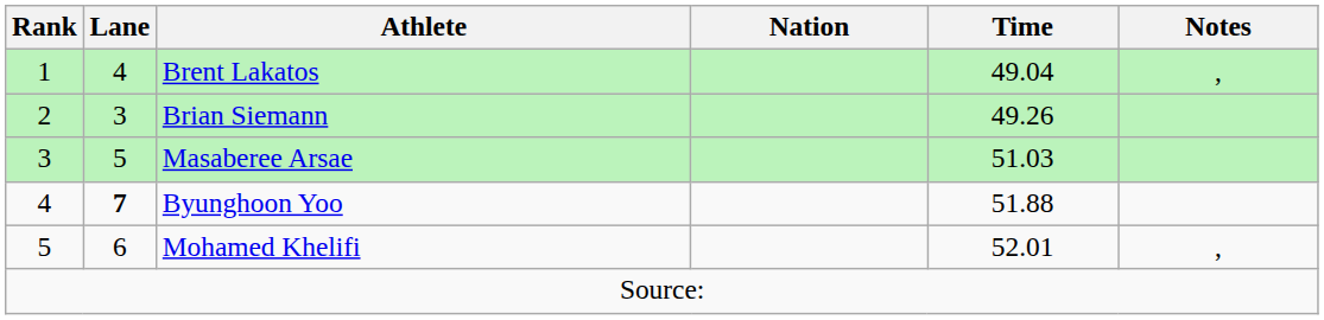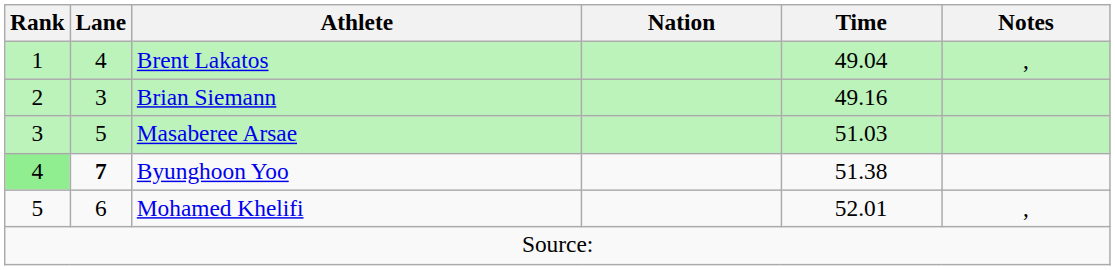Brian Siemann | Time: 49.26 -> 49.16
Byunghoon Yoo | Rank: no background -> lightgreen background
Byunghoon Yoo | Time: 51.88 -> 51.38
